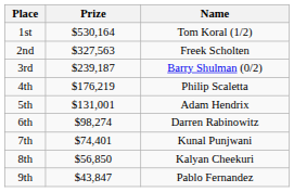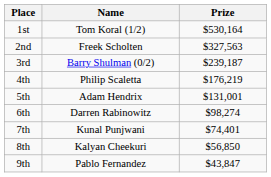columns swapped: Name <-> Prize
